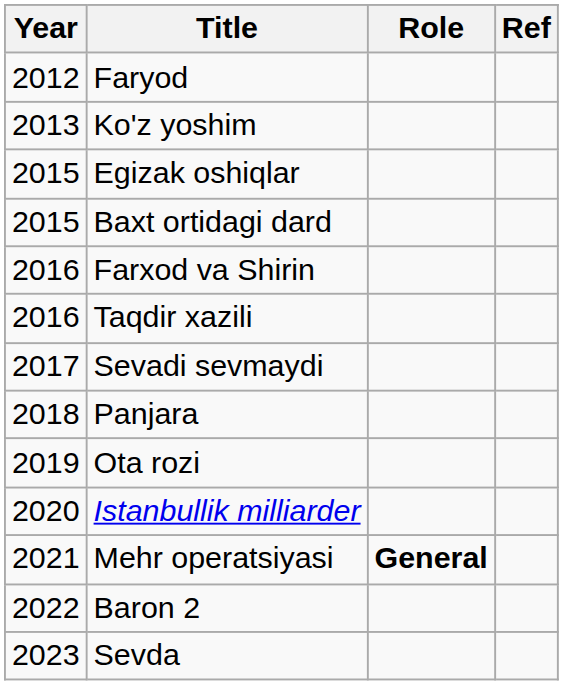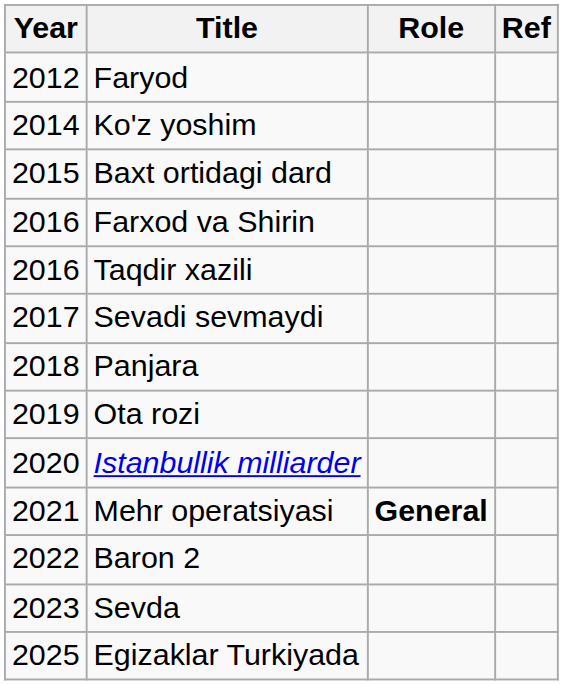Ko'z yoshim | Year: 2013 -> 2014
- row: 2015 | Egizak oshiqlar
+ row: 2025 | Egizaklar Turkiyada
